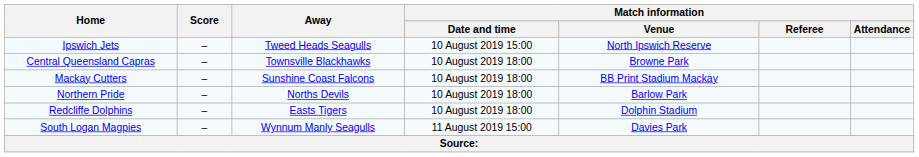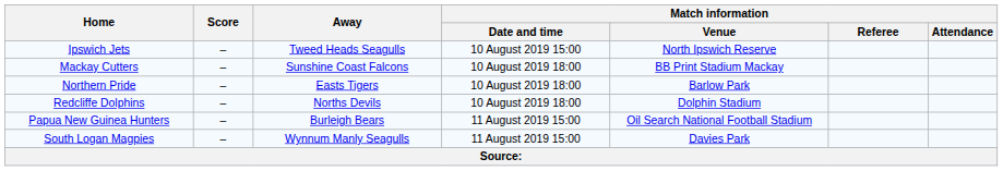- row: Central Queensland Capras | – | Townsville Blackhawks | 10 August 2019 18:00 | Browne Park
Northern Pride | Away: Norths Devils -> Easts Tigers
Redcliffe Dolphins | Away: Easts Tigers -> Norths Devils
+ row: Papua New Guinea Hunters | – | Burleigh Bears | 11 August 2019 15:00 | Oil Search National Football Stadium
